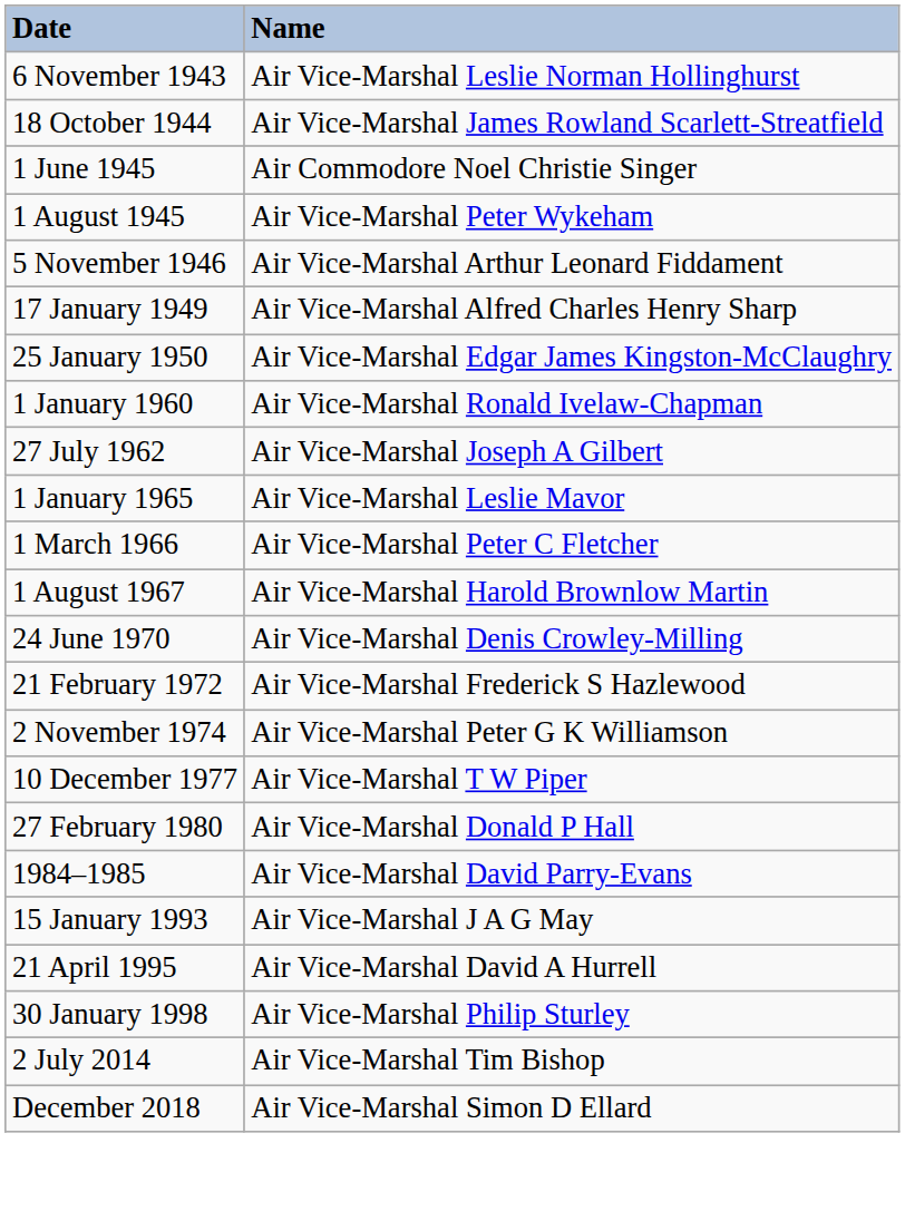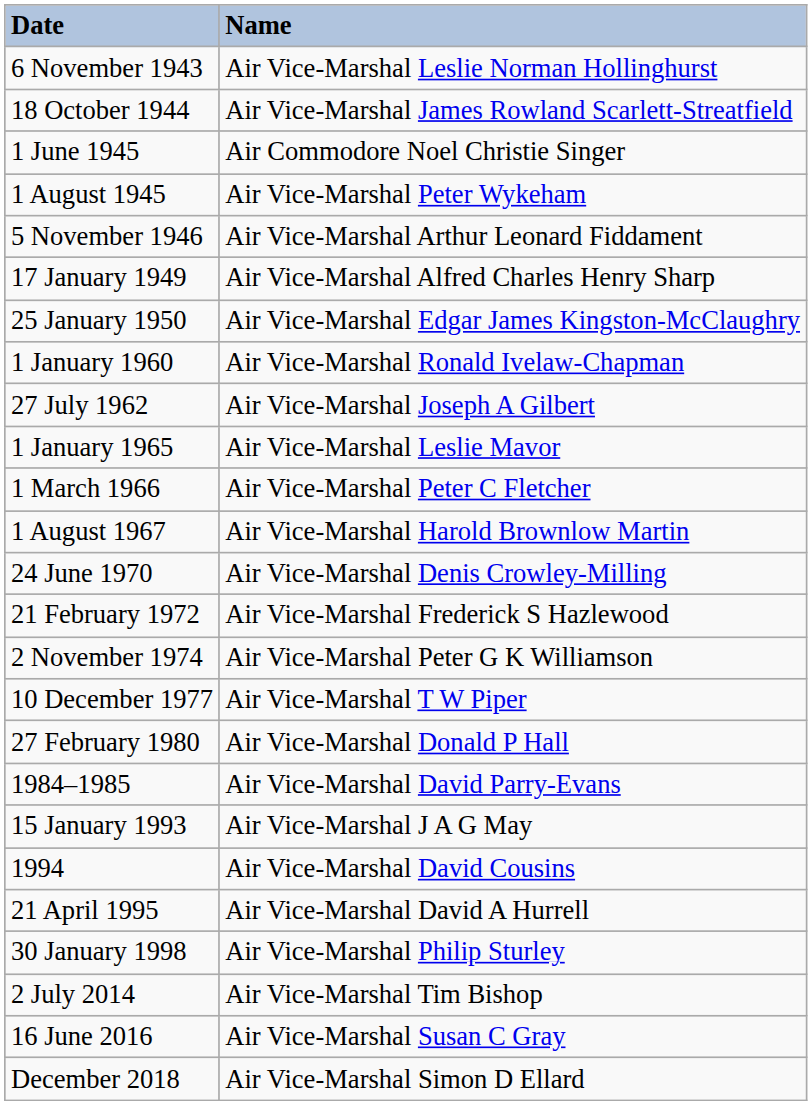+ row: 1994 | Air Vice-Marshal David Cousins
+ row: 16 June 2016 | Air Vice-Marshal Susan C Gray
